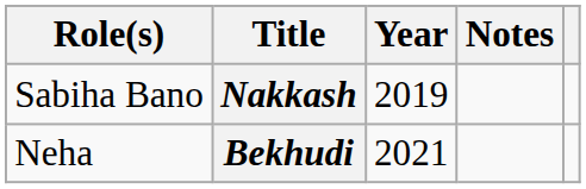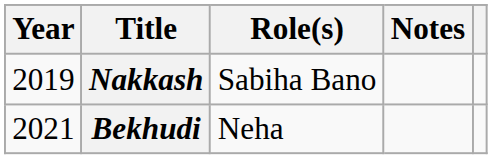columns swapped: Year <-> Role(s)
